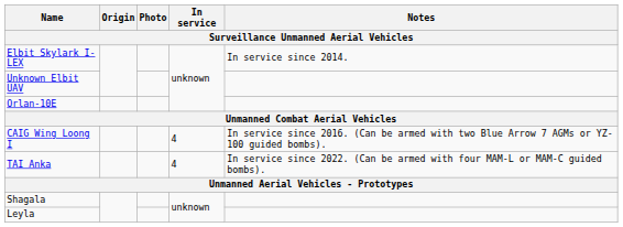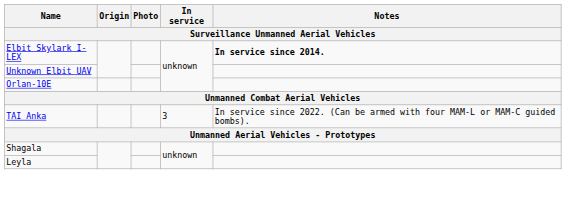Elbit Skylark I-LEX | Notes: normal -> bold
- row: CAIG Wing Loong I | 4 | In service since 2016. (Can be armed with two Blue Arrow 7 AGMs or YZ-100 guided bombs).
TAI Anka | In service: 4 -> 3
